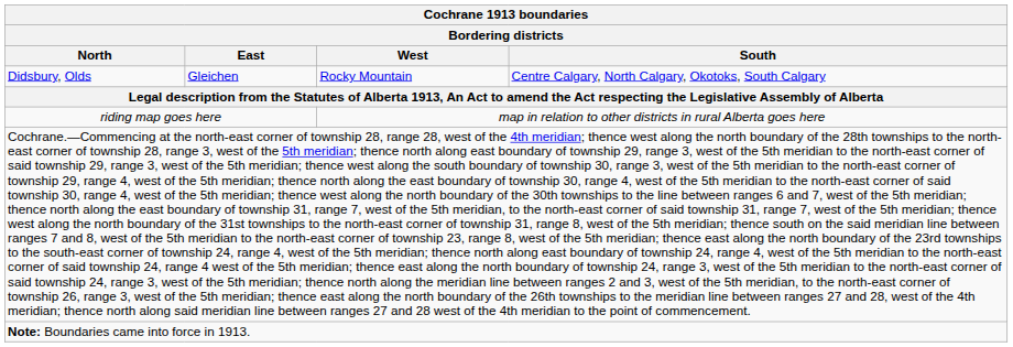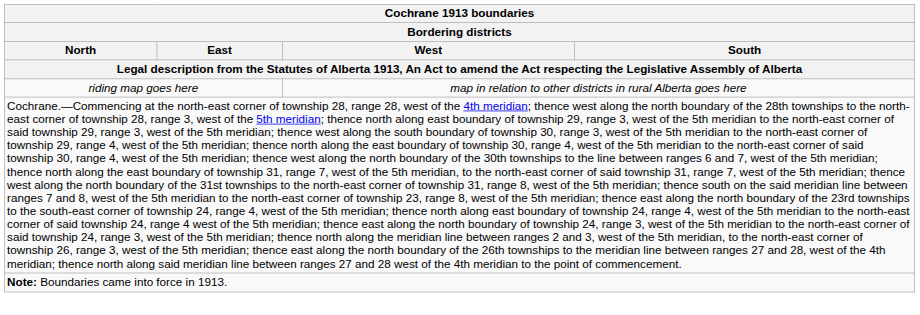- row: Didsbury, Olds | Gleichen | Rocky Mountain | Centre Calgary, North Calgary, Okotoks, South Calgary
